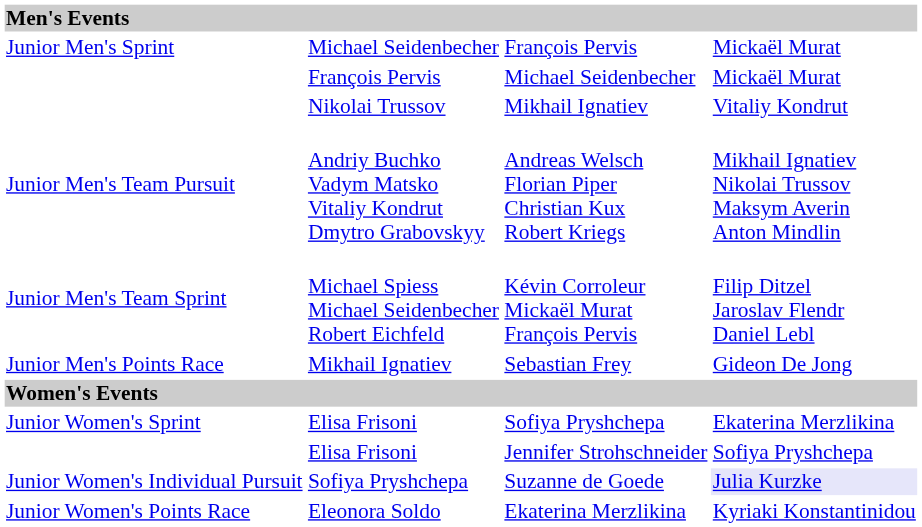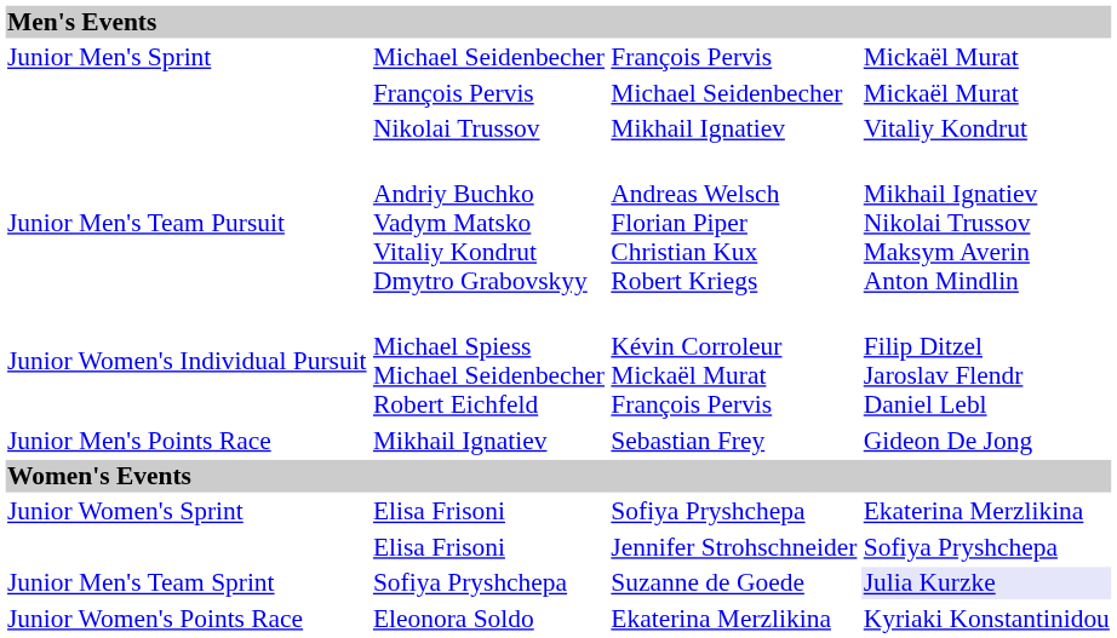Kévin Corroleur Mickaël Murat François Pervis | column 1: Junior Men's Team Sprint -> Junior Women's Individual Pursuit
Suzanne de Goede | column 1: Junior Women's Individual Pursuit -> Junior Men's Team Sprint
